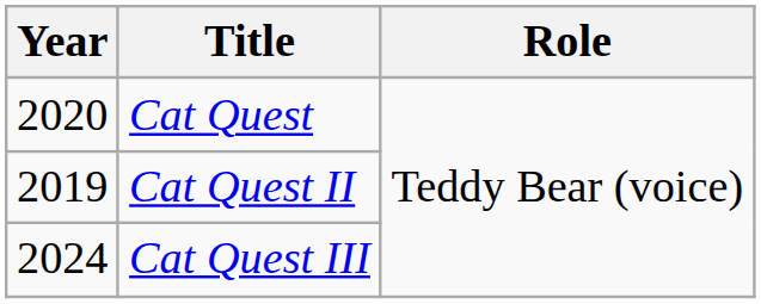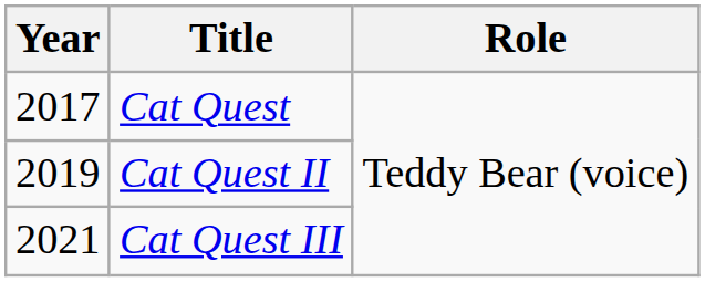Cat Quest | Year: 2020 -> 2017
Cat Quest III | Year: 2024 -> 2021
